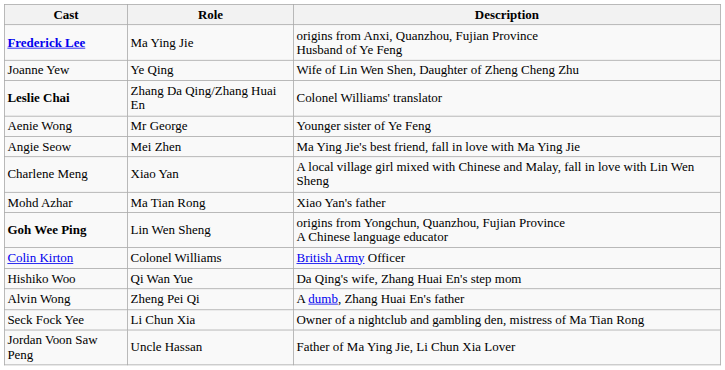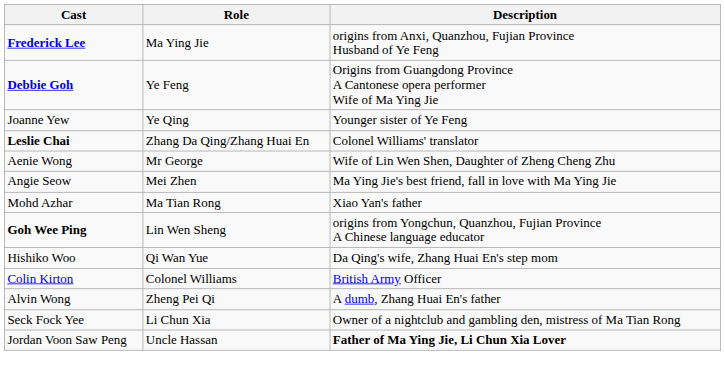+ row: Debbie Goh | Ye Feng | Origins from Guangdong Province A Cantonese opera performer Wife of Ma Ying Jie
Joanne Yew | Description: Wife of Lin Wen Shen, Daughter of Zheng Cheng Zhu -> Younger sister of Ye Feng
Aenie Wong | Description: Younger sister of Ye Feng -> Wife of Lin Wen Shen, Daughter of Zheng Cheng Zhu
- row: Charlene Meng | Xiao Yan | A local village girl mixed with Chinese and Malay, fall in love with Lin Wen Sheng
rows swapped: Hishiko Woo <-> Colin Kirton
Jordan Voon Saw Peng | Description: normal -> bold
